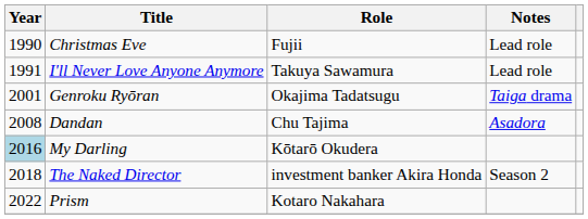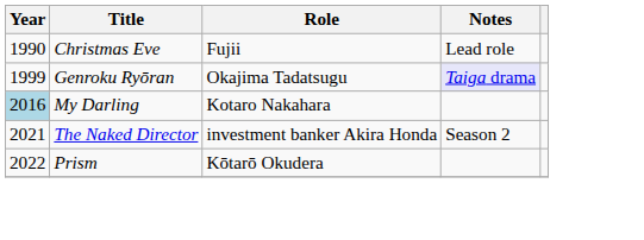- row: 1991 | I'll Never Love Anyone Anymore | Takuya Sawamura | Lead role
Genroku Ryōran | Year: 2001 -> 1999
Genroku Ryōran | Notes: no background -> lavender background
- row: 2008 | Dandan | Chu Tajima | Asadora
My Darling | Role: Kōtarō Okudera -> Kotaro Nakahara
The Naked Director | Year: 2018 -> 2021
Prism | Role: Kotaro Nakahara -> Kōtarō Okudera
